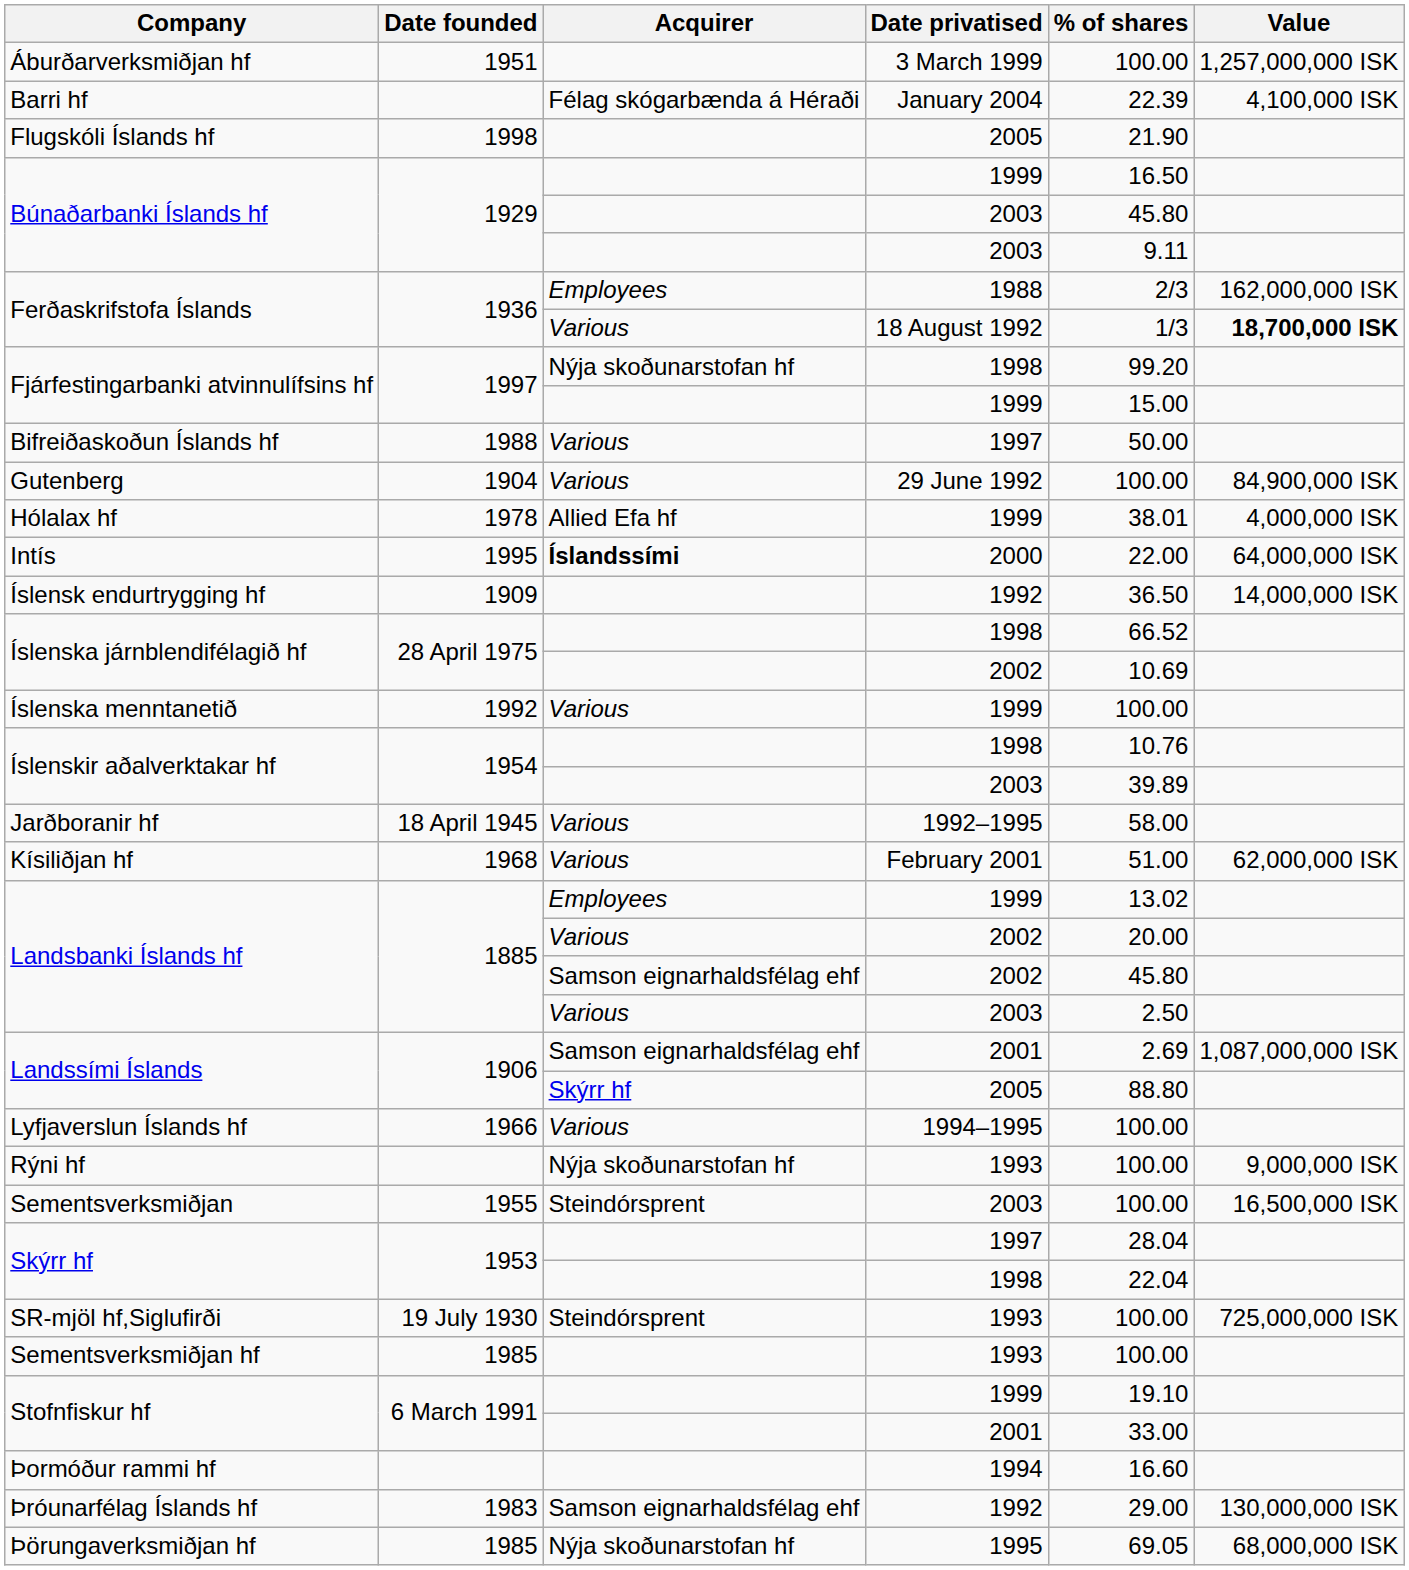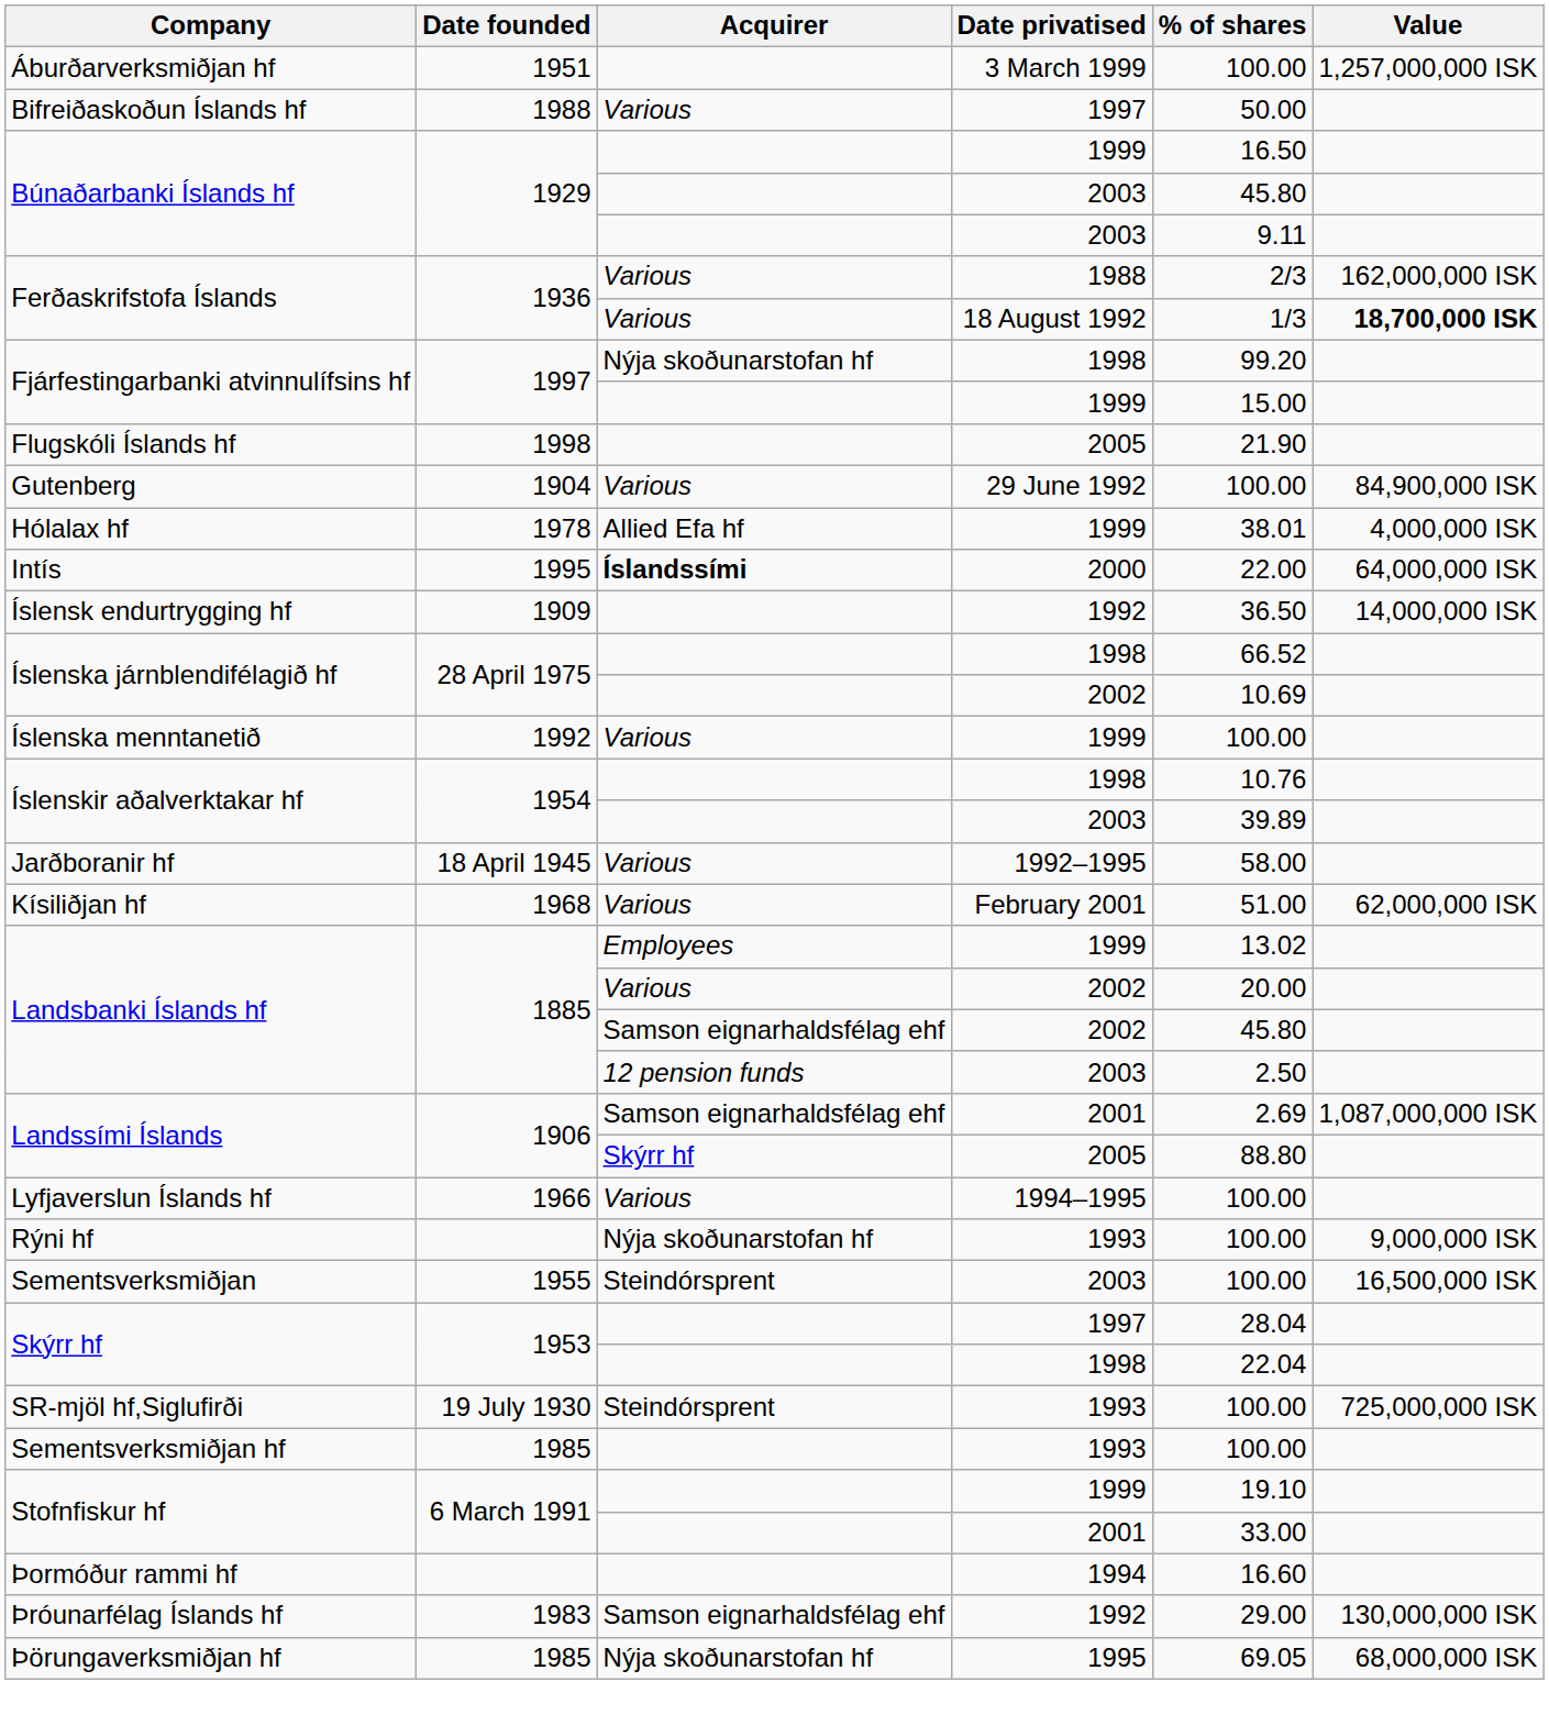- row: Barri hf | Félag skógarbænda á Héraði | January 2004 | 22.39 | 4,100,000 ISK
rows swapped: Bifreiðaskoðun Íslands hf <-> Flugskóli Íslands hf
Ferðaskrifstofa Íslands / 1988 | Acquirer: Employees -> Various
Landsbanki Íslands hf / 2003 | Acquirer: Various -> 12 pension funds
